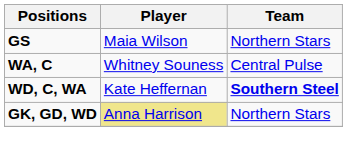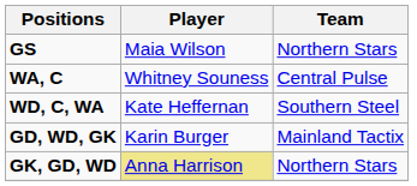WD, C, WA | Team: bold -> normal
+ row: GD, WD, GK | Karin Burger | Mainland Tactix
